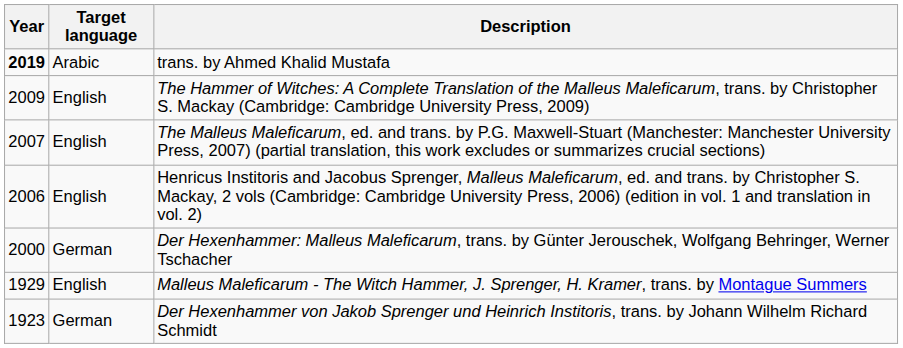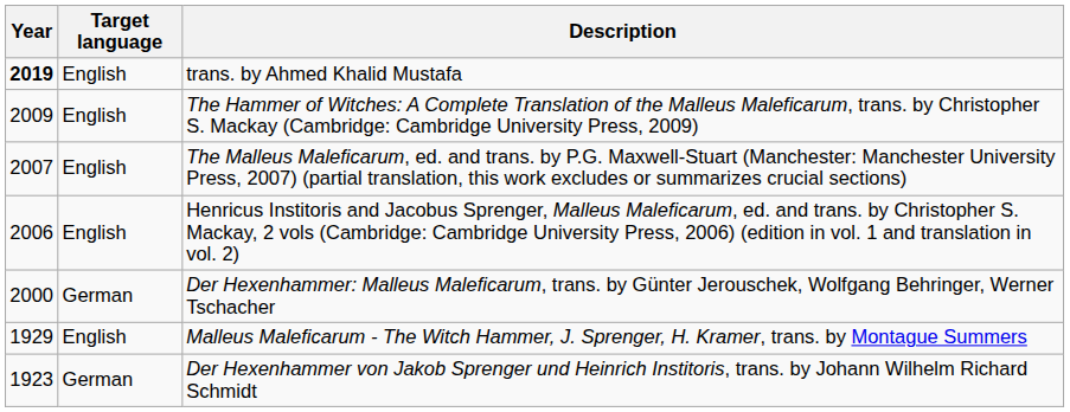trans. by Ahmed Khalid Mustafa | Target language: Arabic -> English
